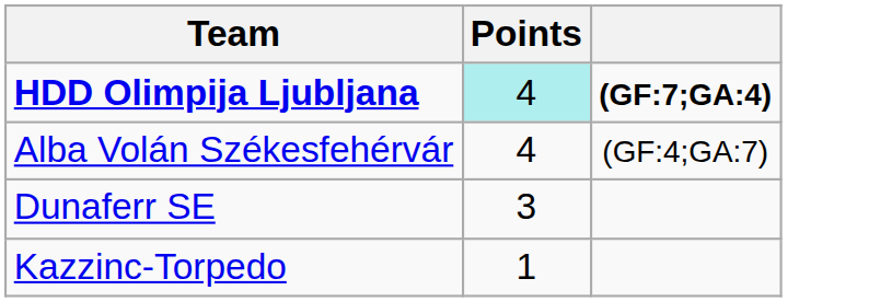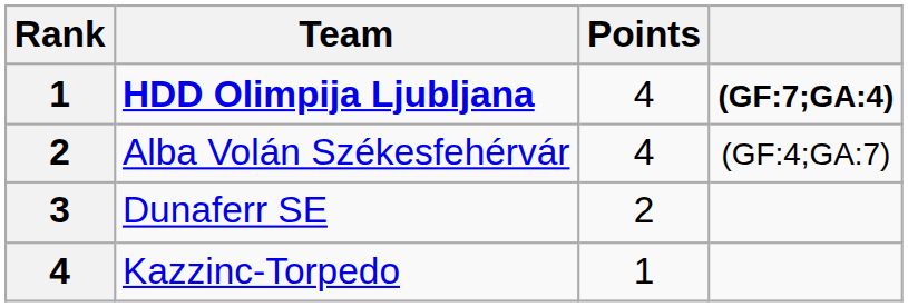+ column: Rank | 1 | 2 | 3 | 4
HDD Olimpija Ljubljana | Points: paleturquoise background -> no background
Dunaferr SE | Points: 3 -> 2
